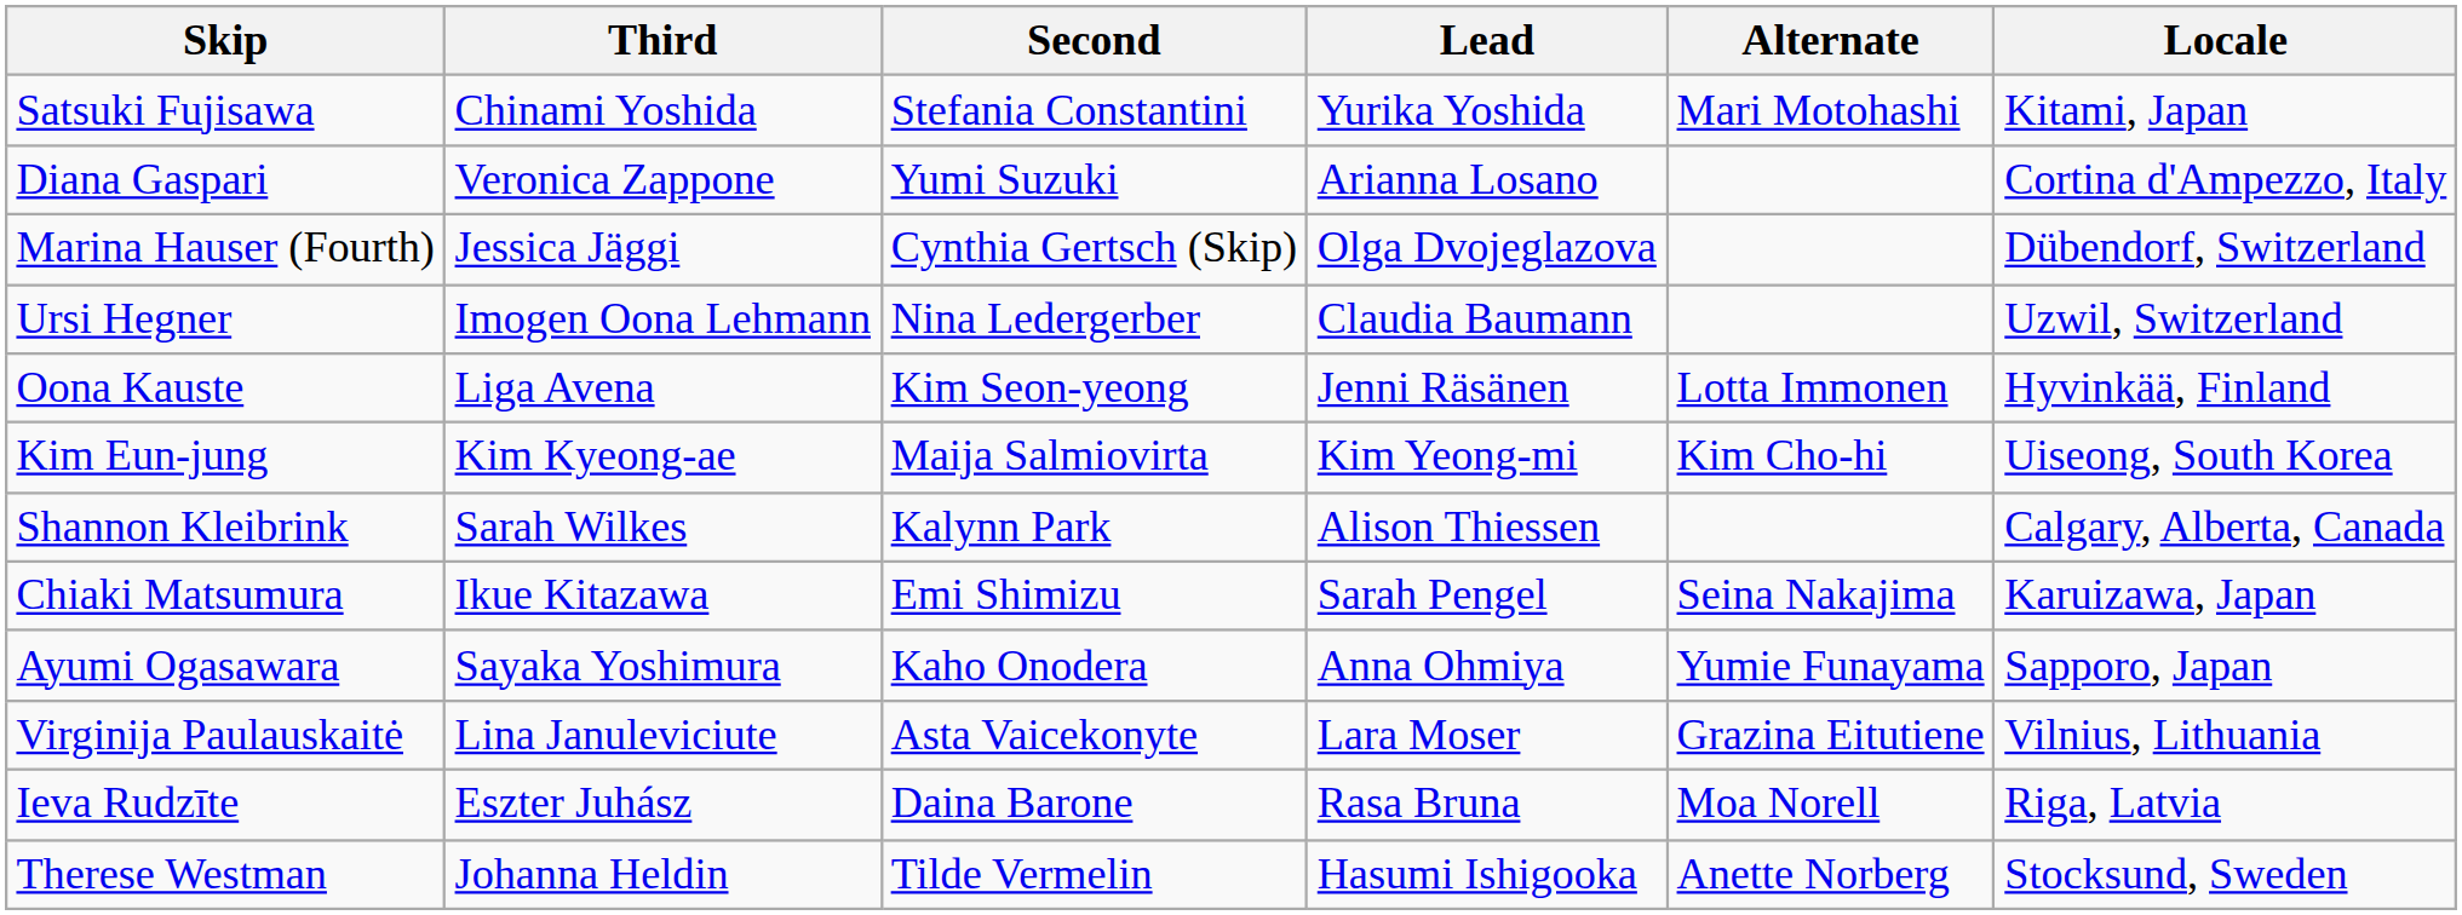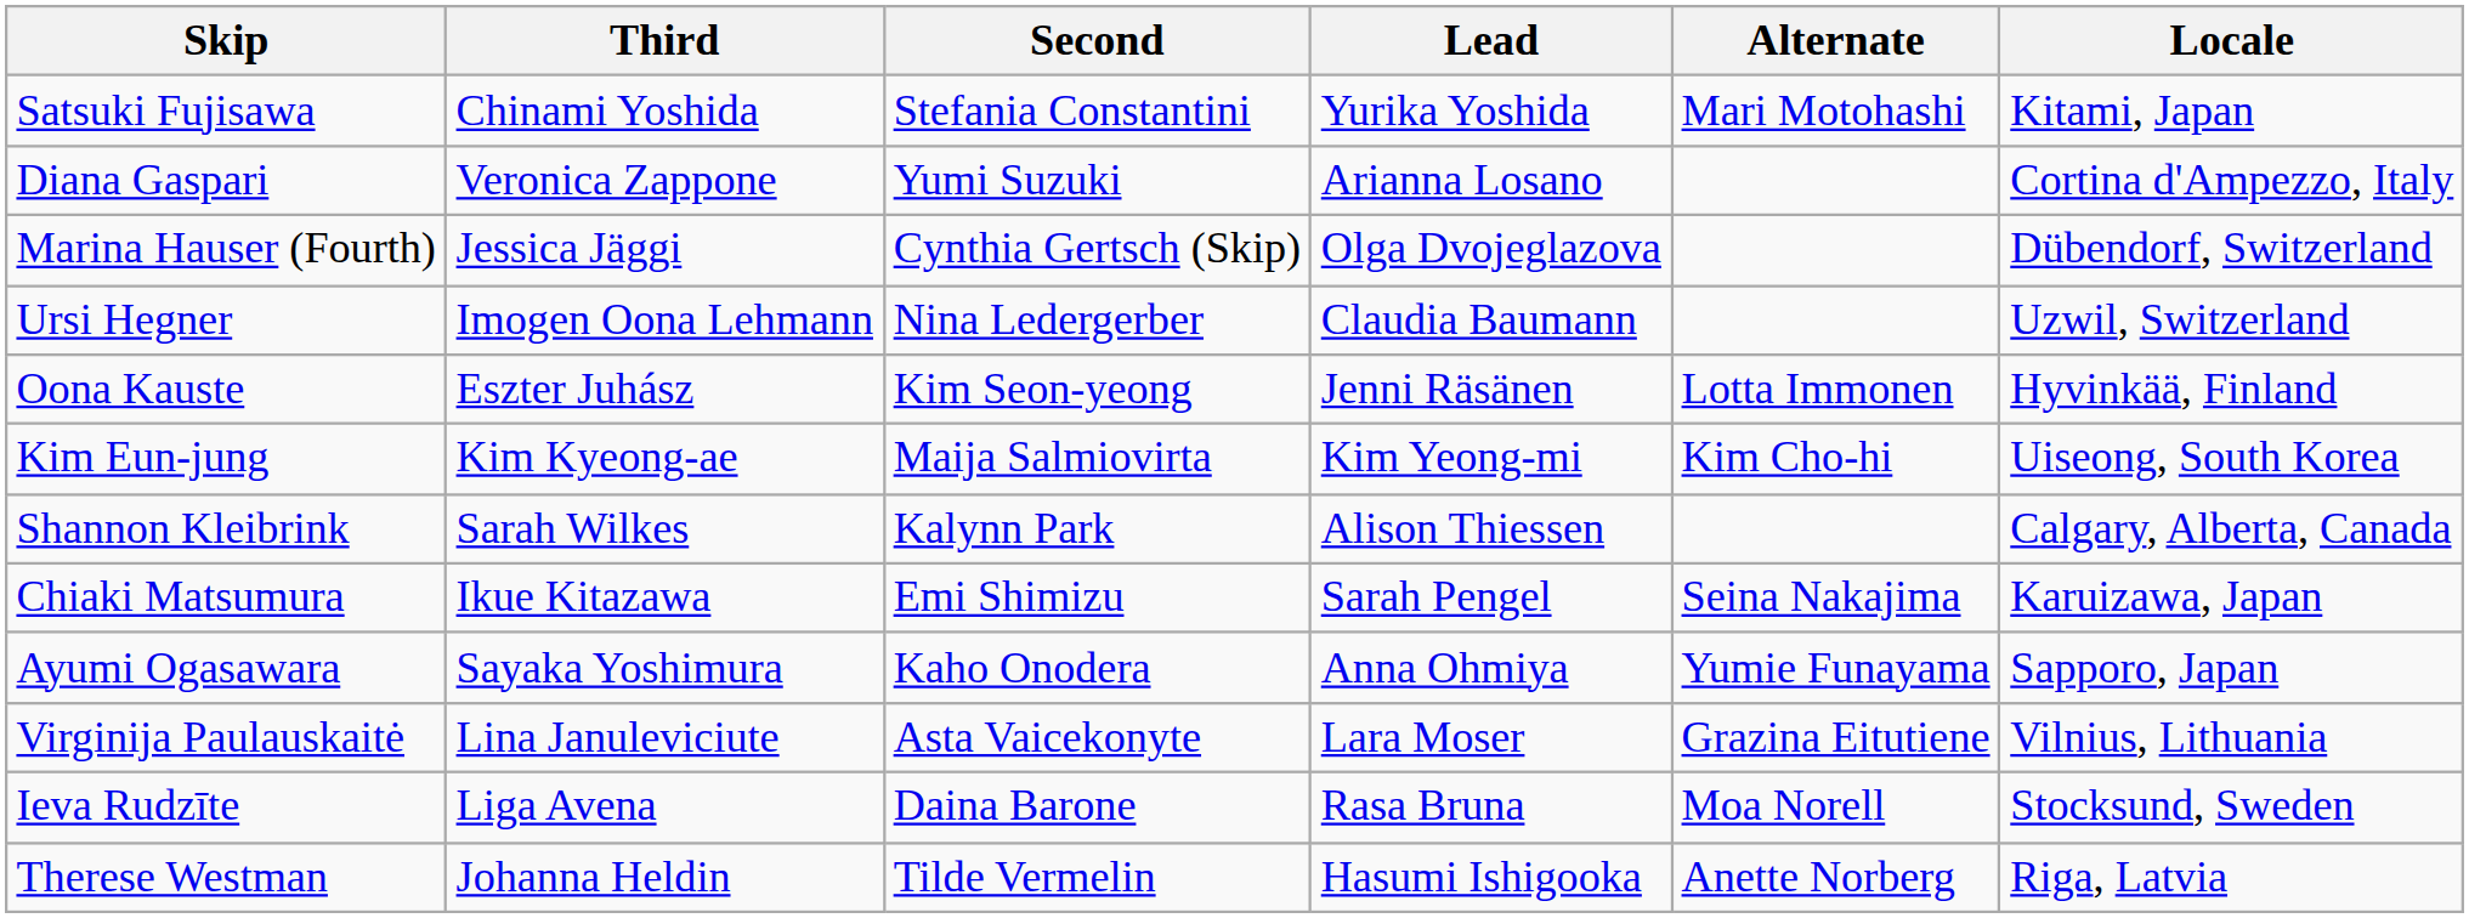Oona Kauste | Third: Liga Avena -> Eszter Juhász
Ieva Rudzīte | Third: Eszter Juhász -> Liga Avena
Ieva Rudzīte | Locale: Riga, Latvia -> Stocksund, Sweden
Therese Westman | Locale: Stocksund, Sweden -> Riga, Latvia
